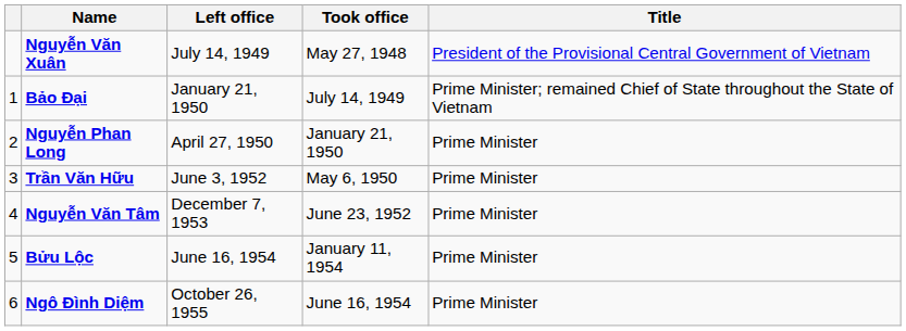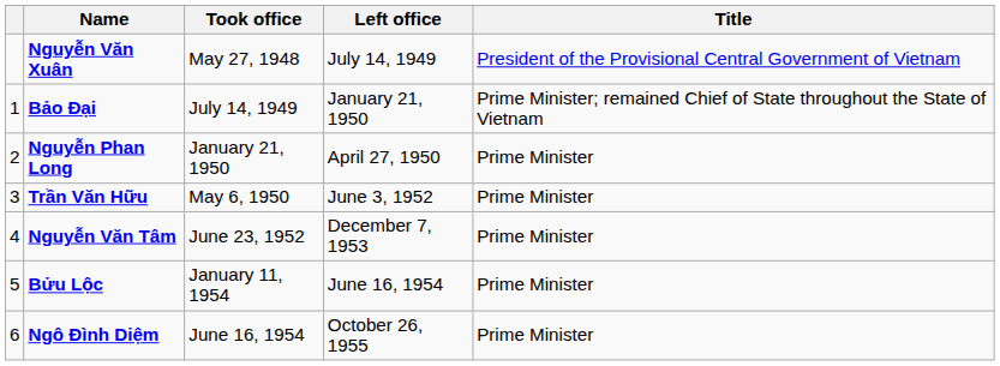columns swapped: Took office <-> Left office
